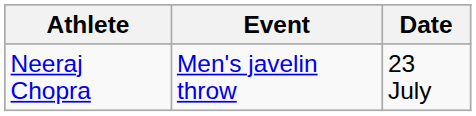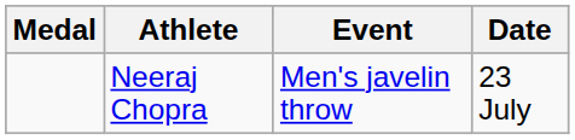+ column: Medal
